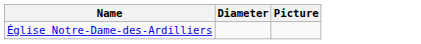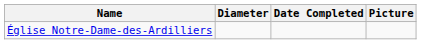+ column: Date Completed
